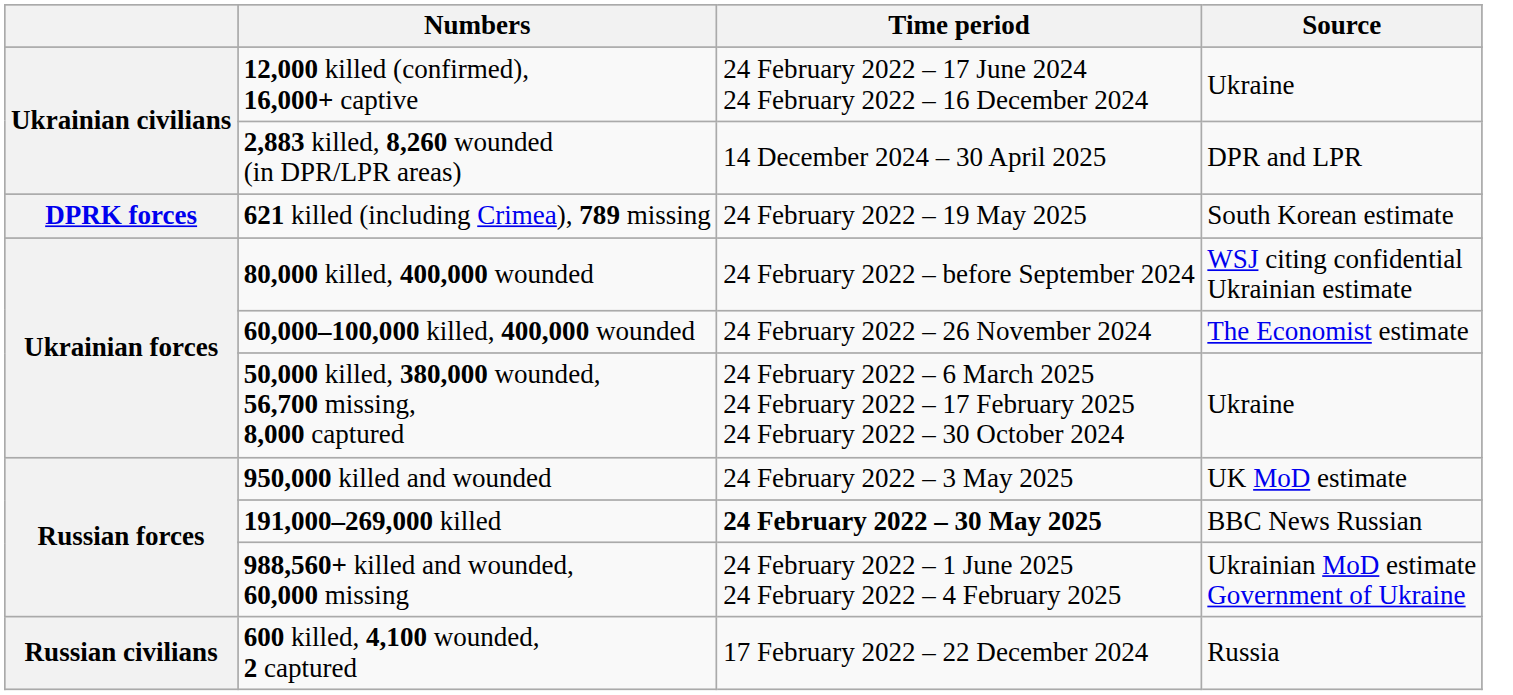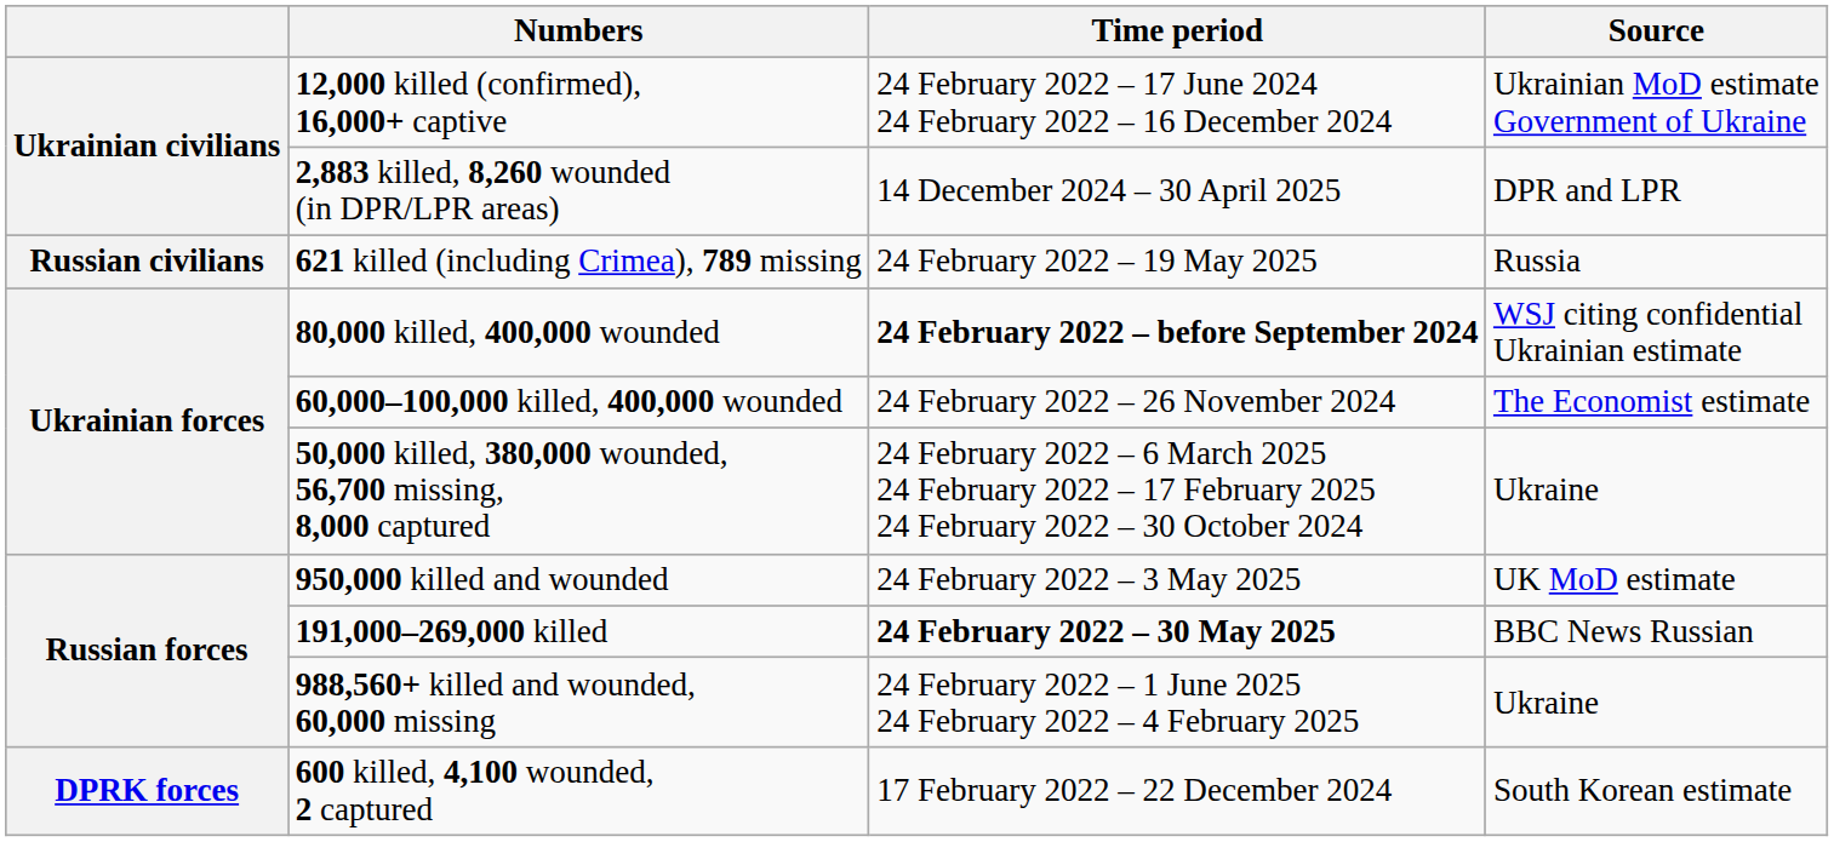12,000 killed (confirmed), 16,000+ captive | Source: Ukraine -> Ukrainian MoD estimate Government of Ukraine
621 killed (including Crimea), 789 missing | column 1: DPRK forces -> Russian civilians
621 killed (including Crimea), 789 missing | Source: South Korean estimate -> Russia
80,000 killed, 400,000 wounded | Time period: normal -> bold
988,560+ killed and wounded, 60,000 missing | Source: Ukrainian MoD estimate Government of Ukraine -> Ukraine
600 killed, 4,100 wounded, 2 captured | column 1: Russian civilians -> DPRK forces
600 killed, 4,100 wounded, 2 captured | Source: Russia -> South Korean estimate
